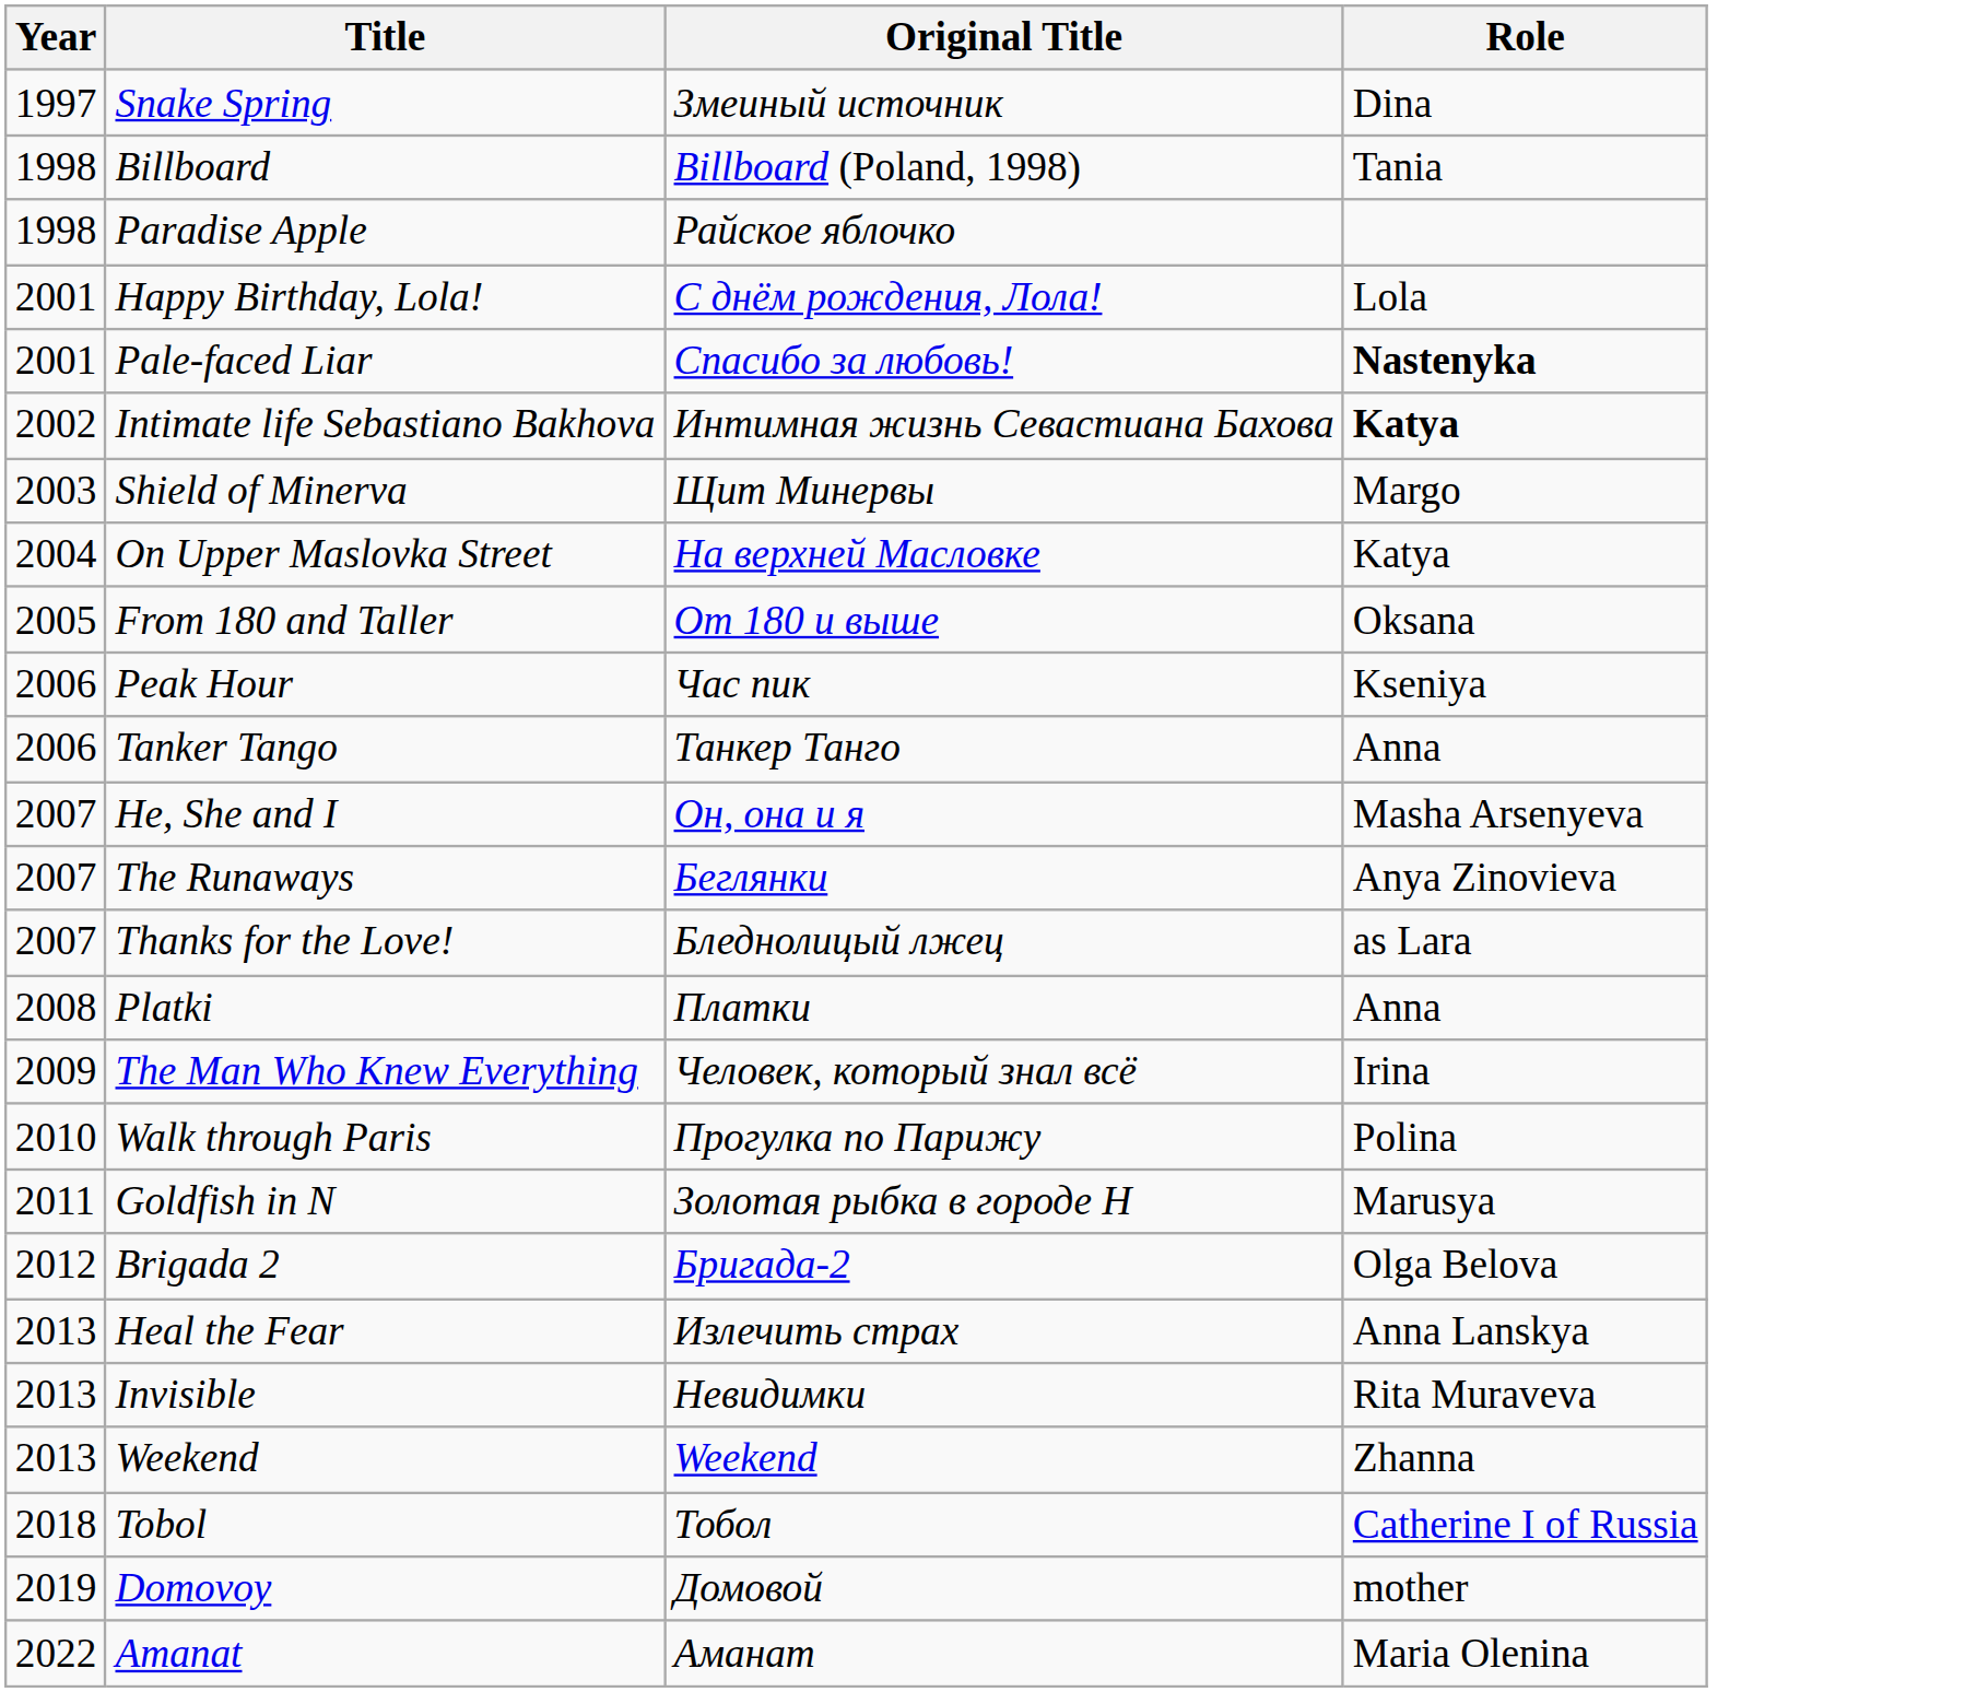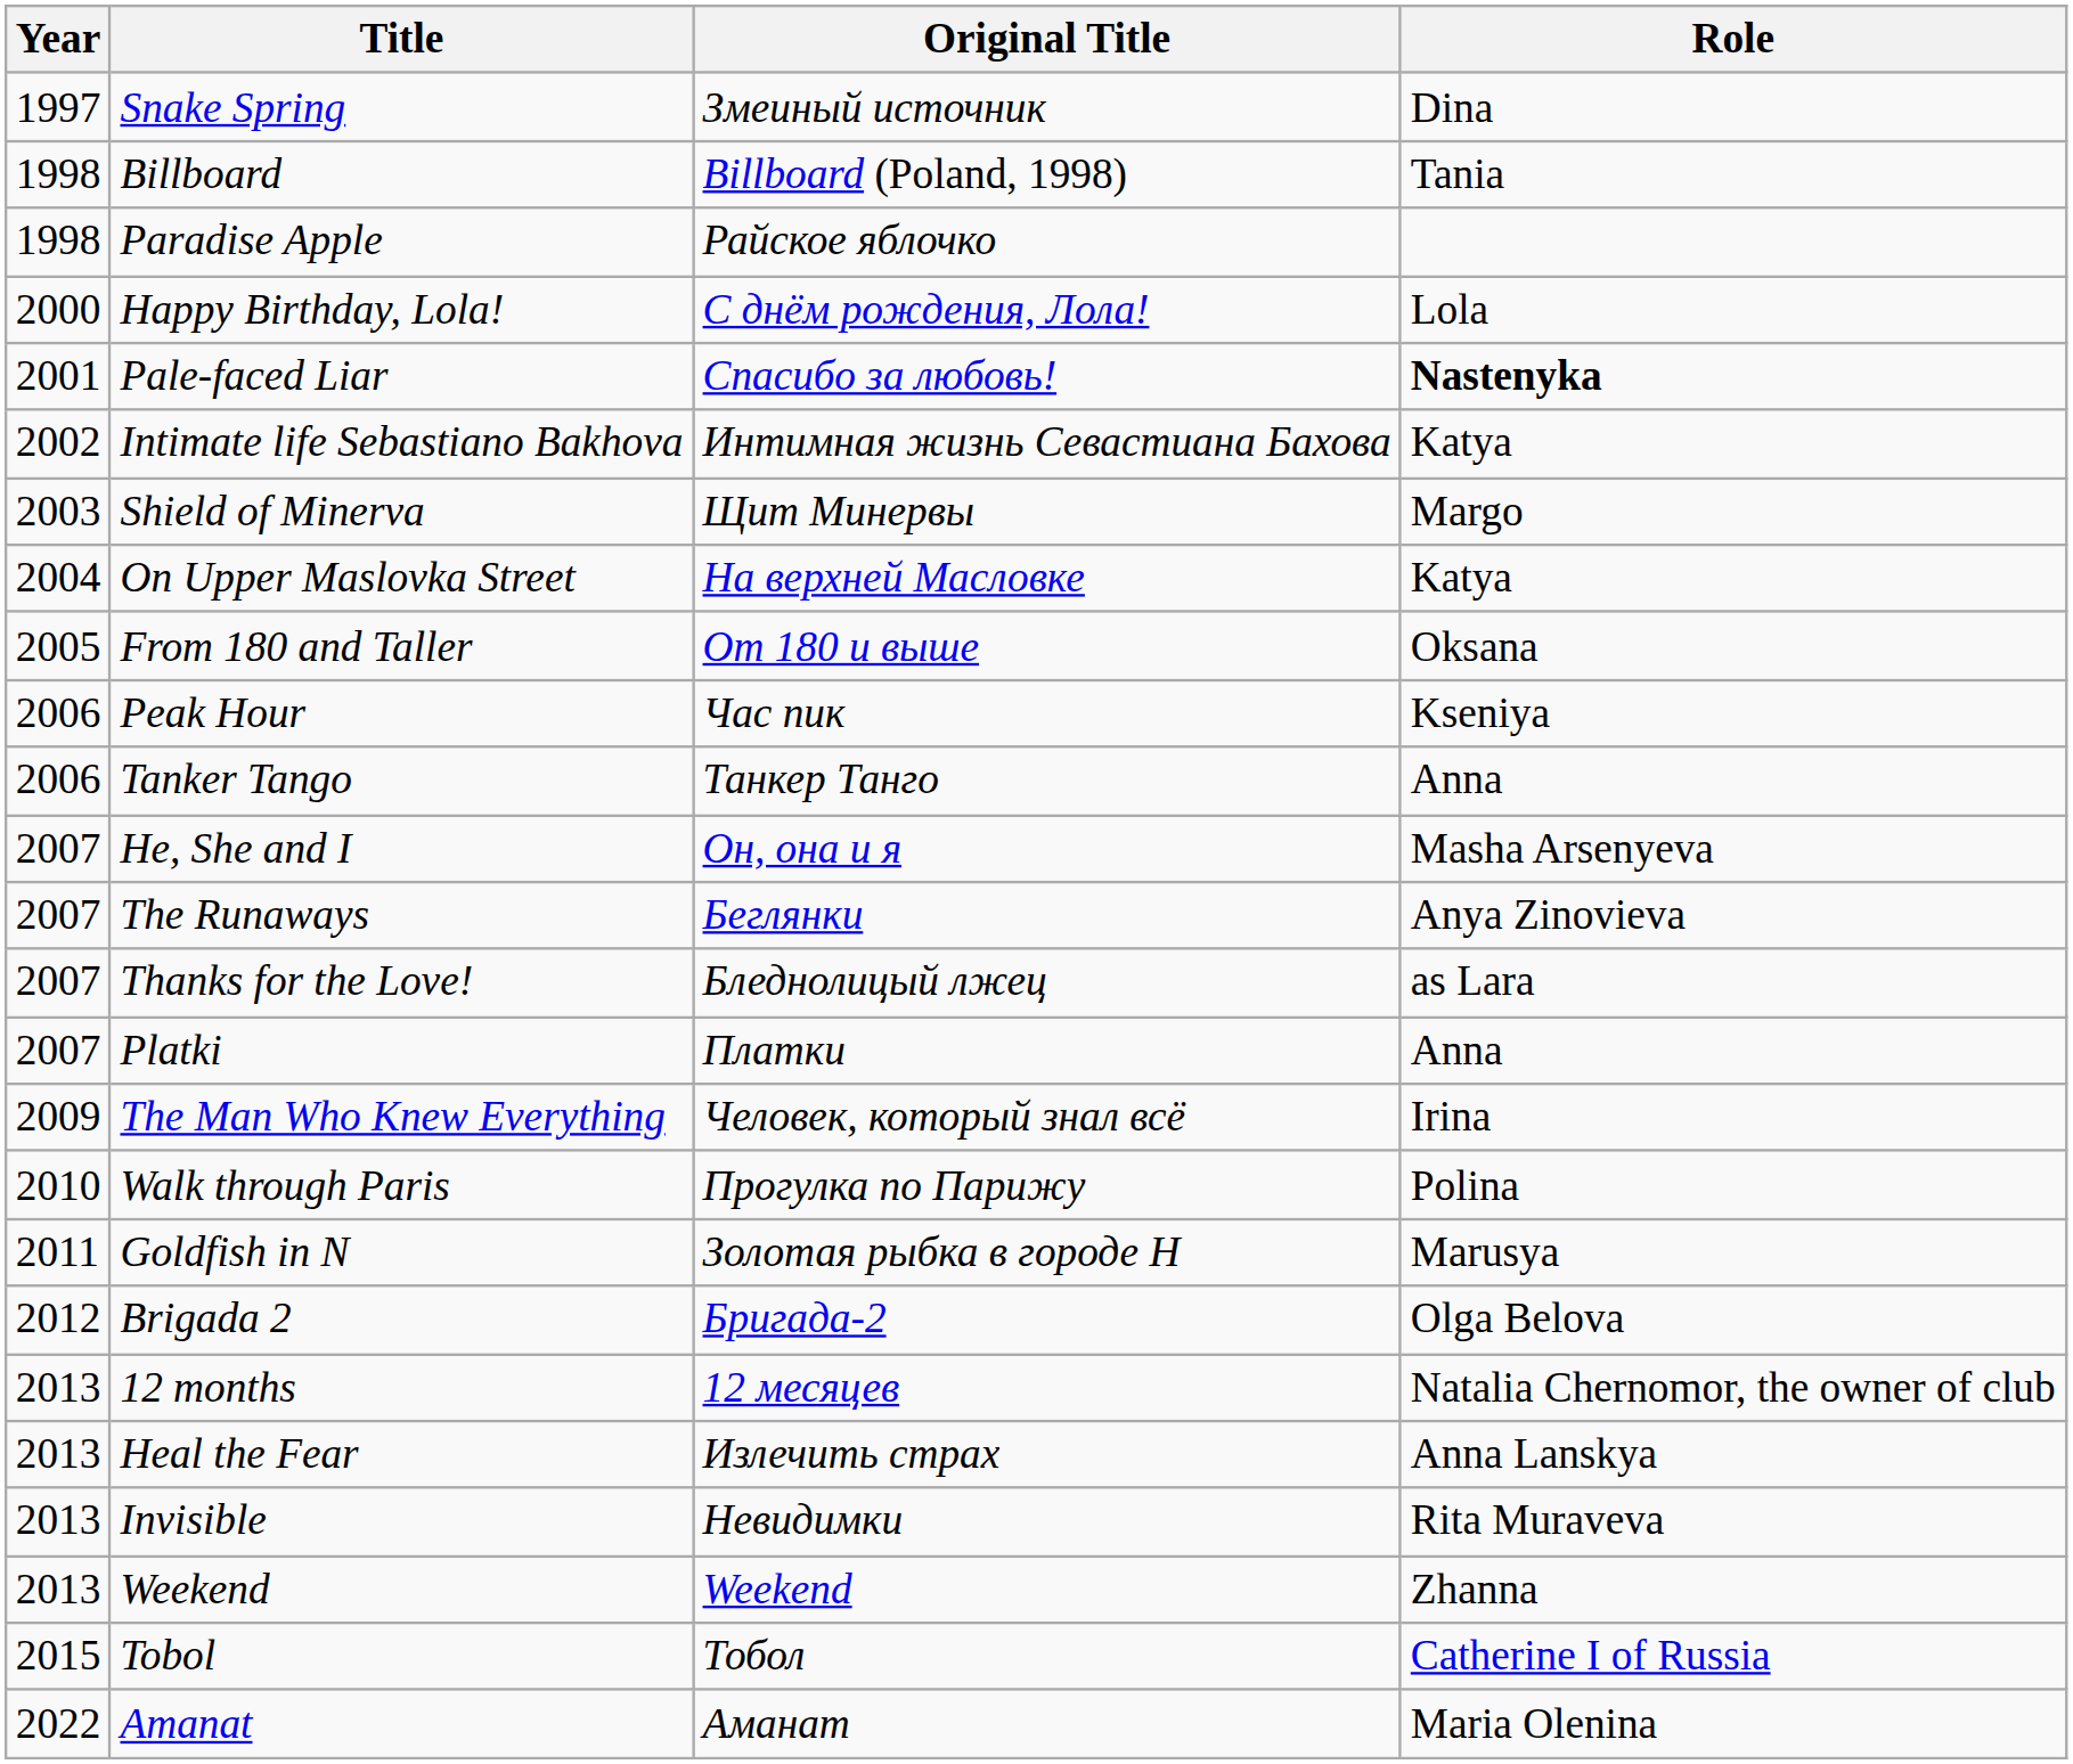Happy Birthday, Lola! | Year: 2001 -> 2000
Intimate life Sebastiano Bakhova | Role: bold -> normal
Platki | Year: 2008 -> 2007
+ row: 2013 | 12 months | 12 месяцев | Natalia Chernomor, the owner of club
Tobol | Year: 2018 -> 2015
- row: 2019 | Domovoy | Домовой | mother
